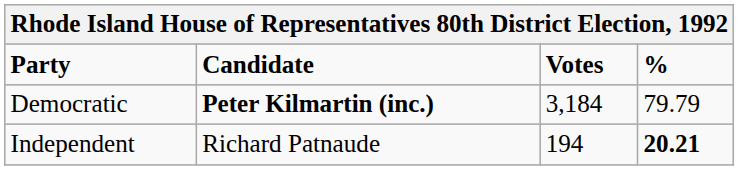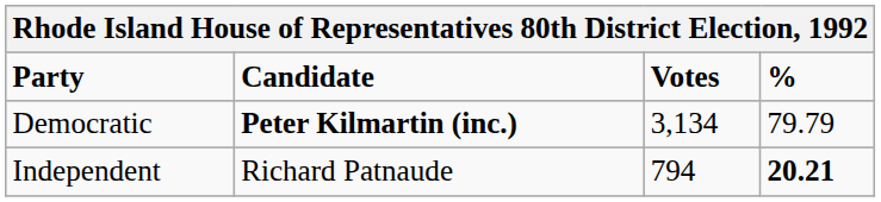Democratic | Votes: 3,184 -> 3,134
Independent | Votes: 194 -> 794
